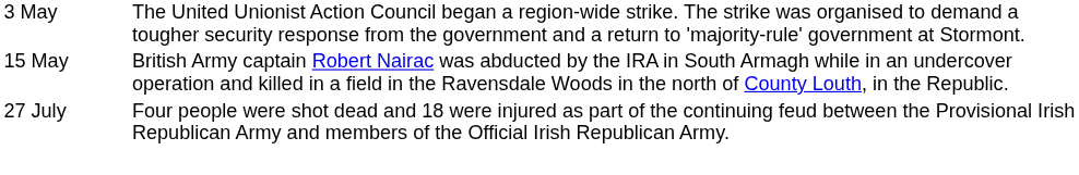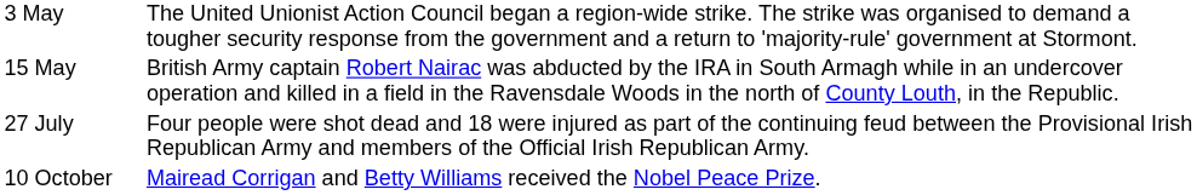+ row: 10 October | Mairead Corrigan and Betty Williams received the Nobel Peace Prize.
